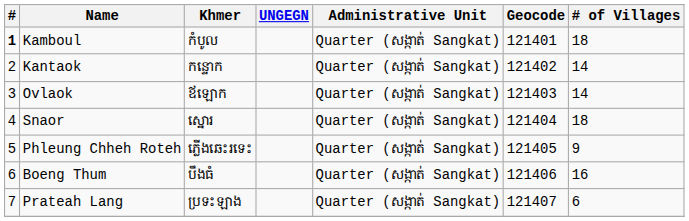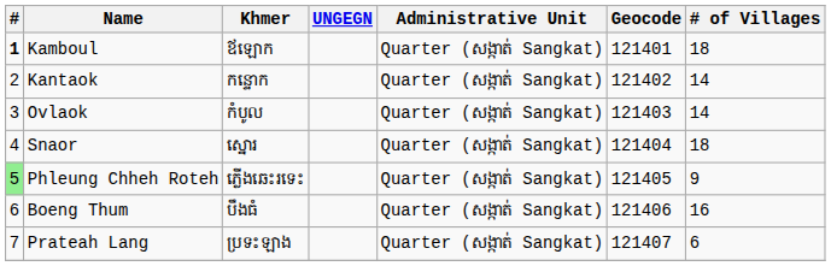Kamboul | Khmer: កំបូល -> ឪឡោក
Ovlaok | Khmer: ឪឡោក -> កំបូល
Phleung Chheh Roteh | #: no background -> lightgreen background
